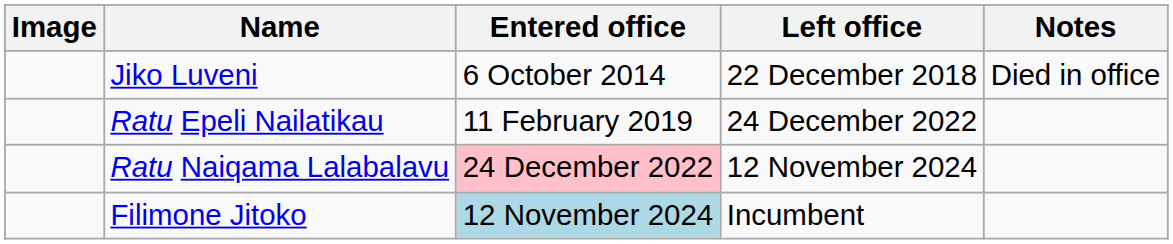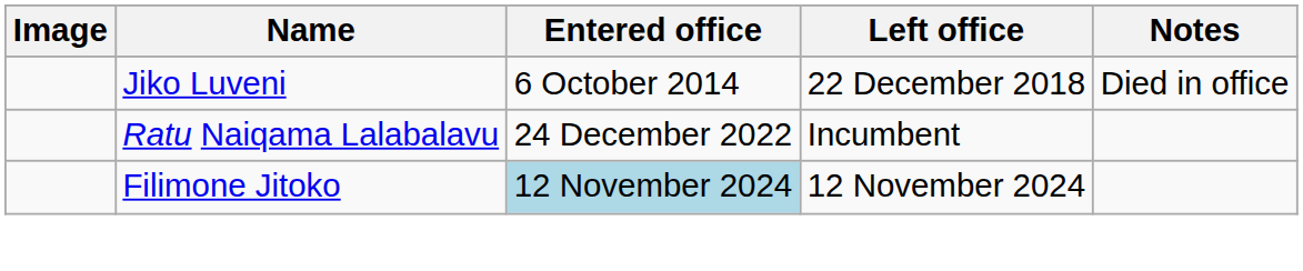- row: Ratu Epeli Nailatikau | 11 February 2019 | 24 December 2022
Ratu Naiqama Lalabalavu | Entered office: pink background -> no background
Ratu Naiqama Lalabalavu | Left office: 12 November 2024 -> Incumbent
Filimone Jitoko | Left office: Incumbent -> 12 November 2024
